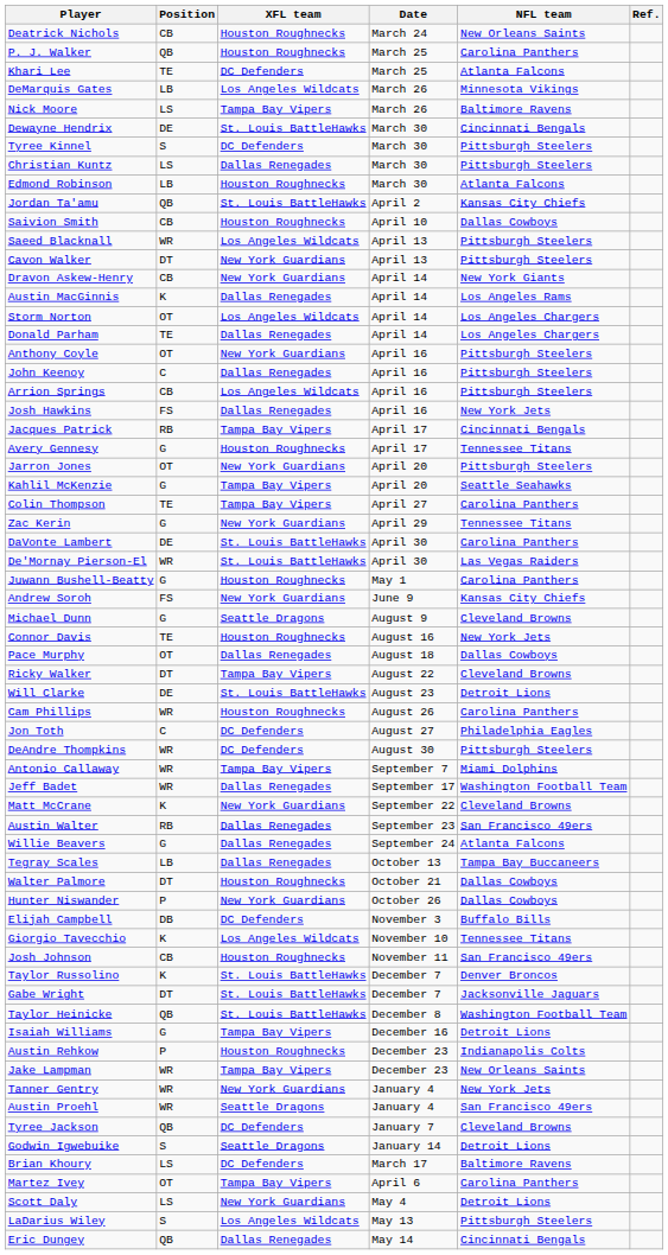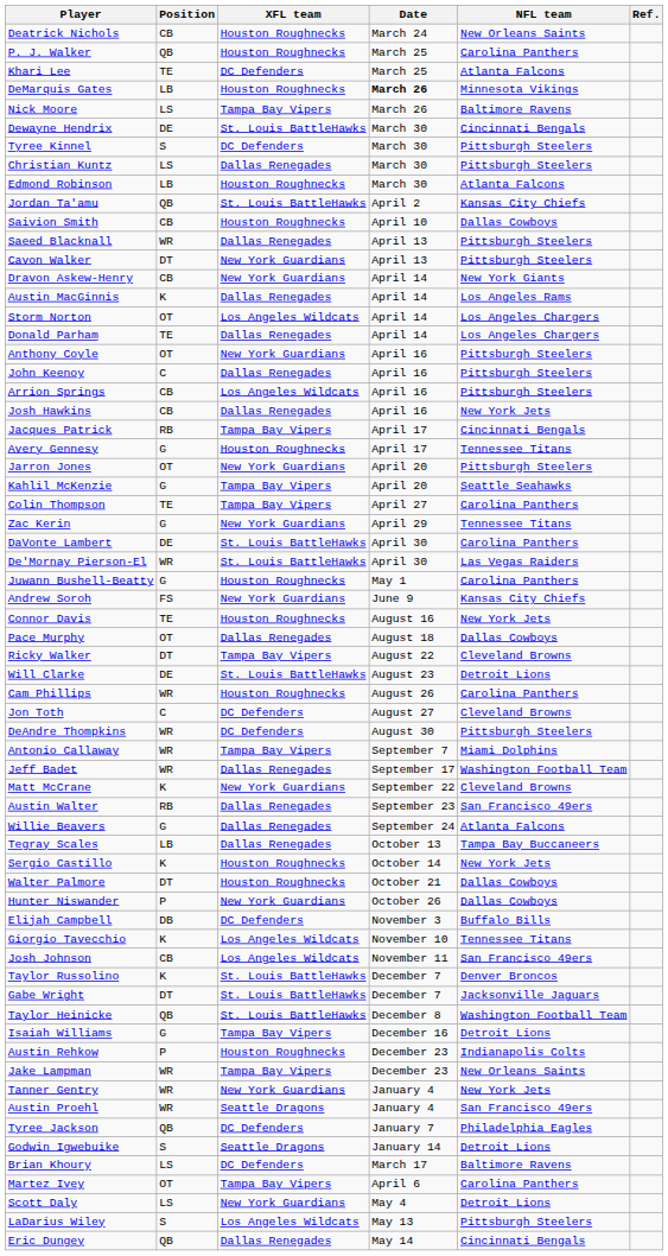DeMarquis Gates | XFL team: Los Angeles Wildcats -> Houston Roughnecks
DeMarquis Gates | Date: normal -> bold
Saeed Blacknall | XFL team: Los Angeles Wildcats -> Dallas Renegades
Josh Hawkins | Position: FS -> CB
- row: Michael Dunn | G | Seattle Dragons | August 9 | Cleveland Browns
Jon Toth | NFL team: Philadelphia Eagles -> Cleveland Browns
+ row: Sergio Castillo | K | Houston Roughnecks | October 14 | New York Jets
Josh Johnson | XFL team: Houston Roughnecks -> Los Angeles Wildcats
Tyree Jackson | NFL team: Cleveland Browns -> Philadelphia Eagles
